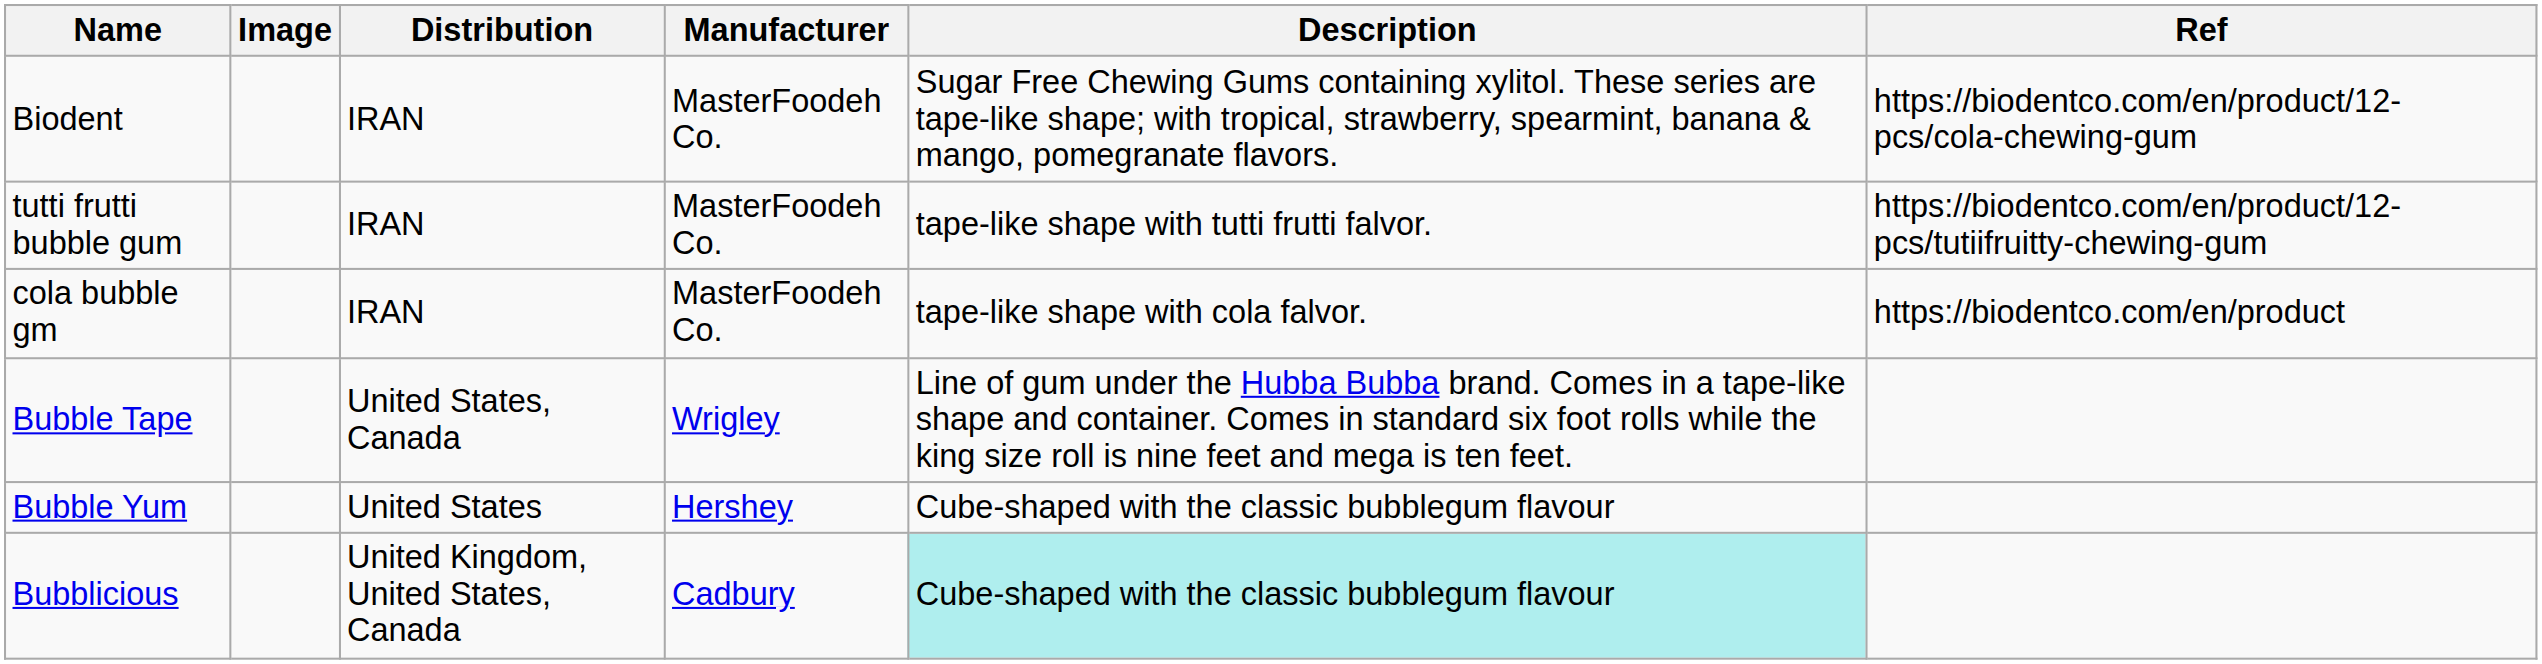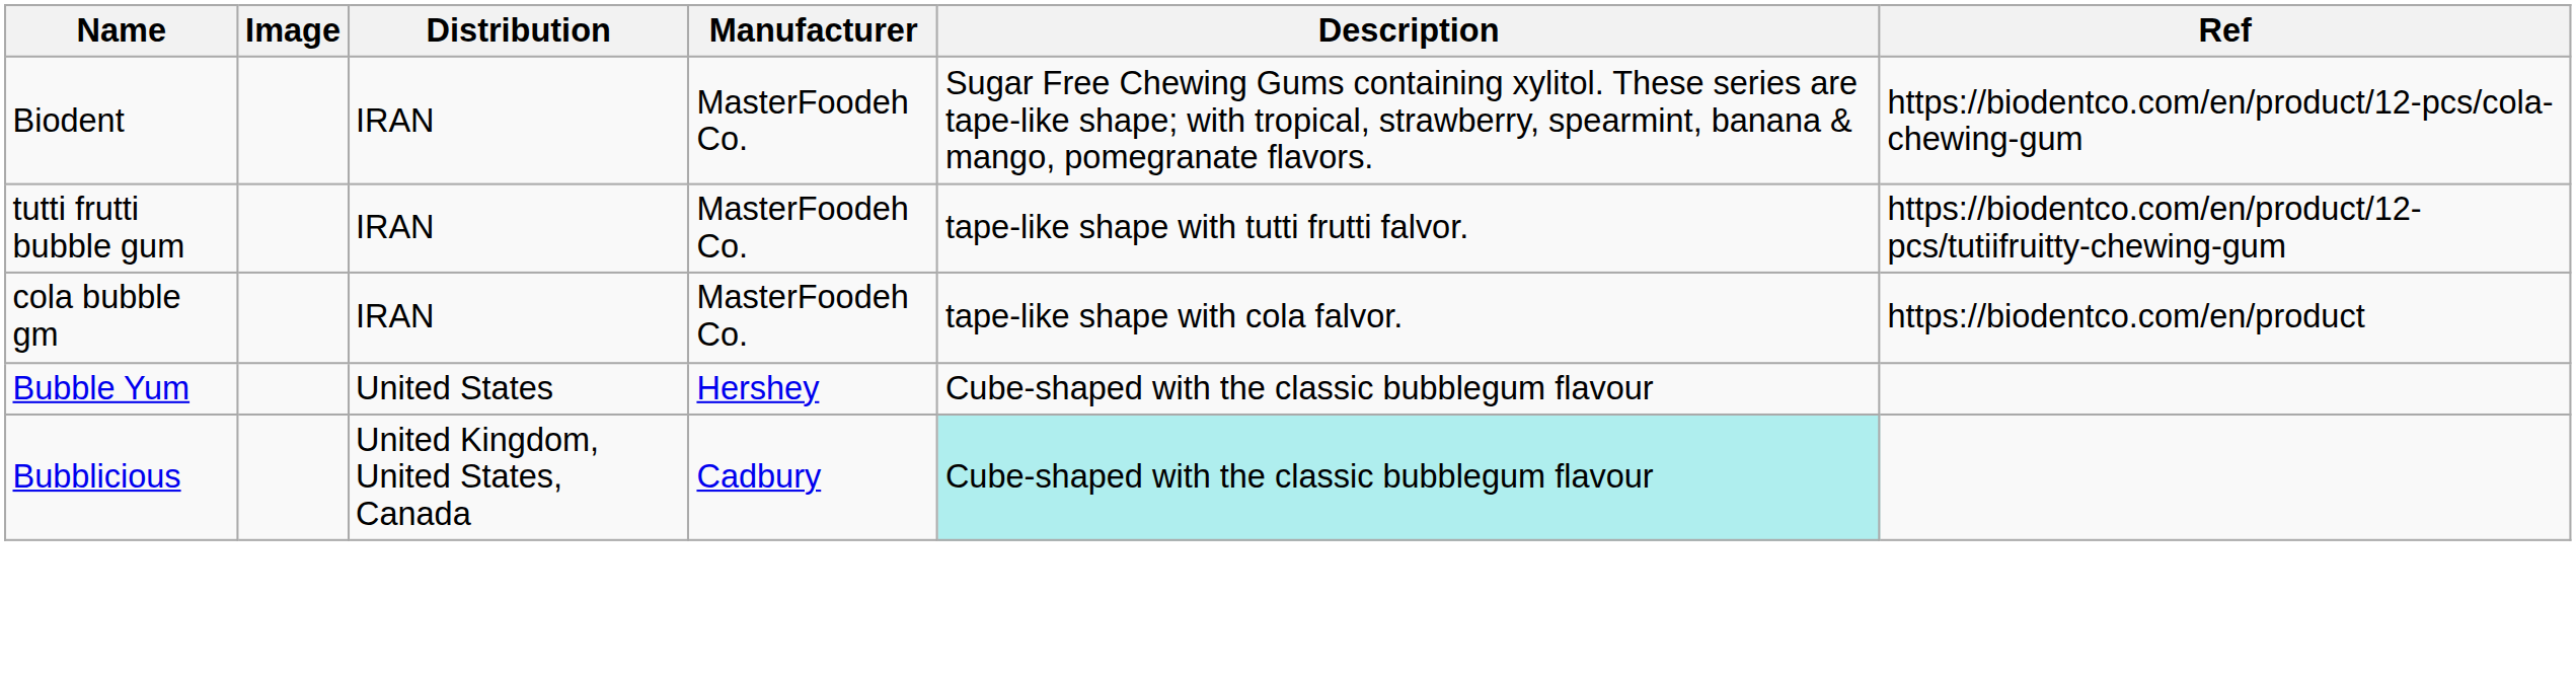- row: Bubble Tape | United States, Canada | Wrigley | Line of gum under the Hubba Bubba brand. Comes in a tape-like shape and container. Comes in standard six foot rolls while the king size roll is nine feet and mega is ten feet.
